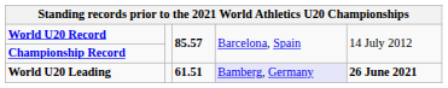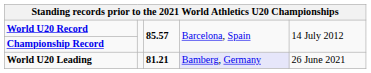World U20 Leading | column 3: 61.51 -> 81.21
World U20 Leading | column 5: bold -> normal
